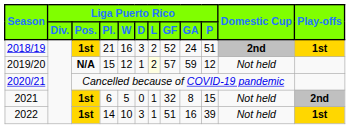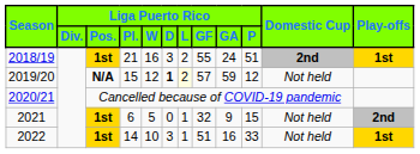2018/19 | Liga Puerto Rico / GF: 52 -> 55
2019/20 | Liga Puerto Rico / D: normal -> bold
2021 | Liga Puerto Rico / GA: 8 -> 9
2022 | Liga Puerto Rico / P: 39 -> 33
